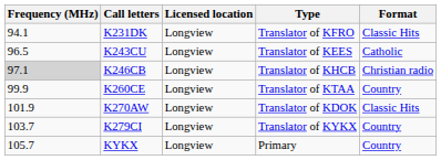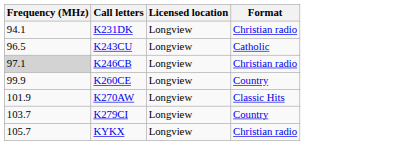- column: Type | Translator of KFRO | Translator of KEES | Translator of KHCB | Translator of KTAA | Translator of KDOK | Translator of KYKX | Primary
K231DK | Format: Classic Hits -> Christian radio
KYKX | Format: Country -> Christian radio
